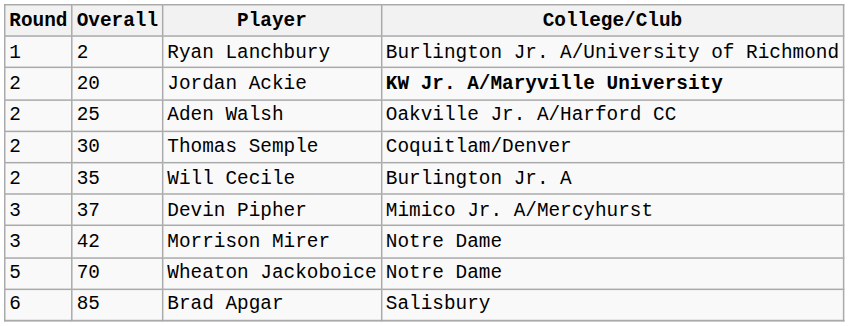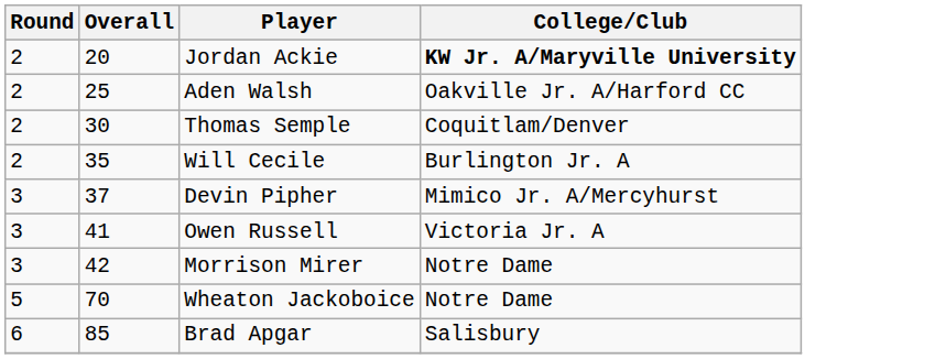- row: 1 | 2 | Ryan Lanchbury | Burlington Jr. A/University of Richmond
+ row: 3 | 41 | Owen Russell | Victoria Jr. A
